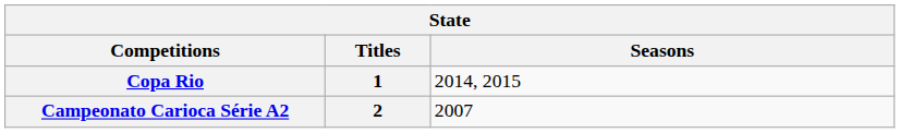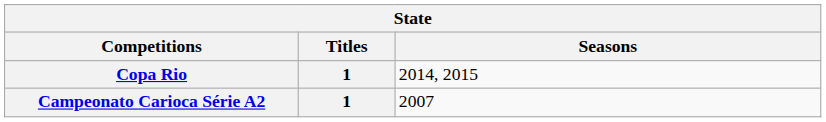Campeonato Carioca Série A2 | Titles: 2 -> 1
